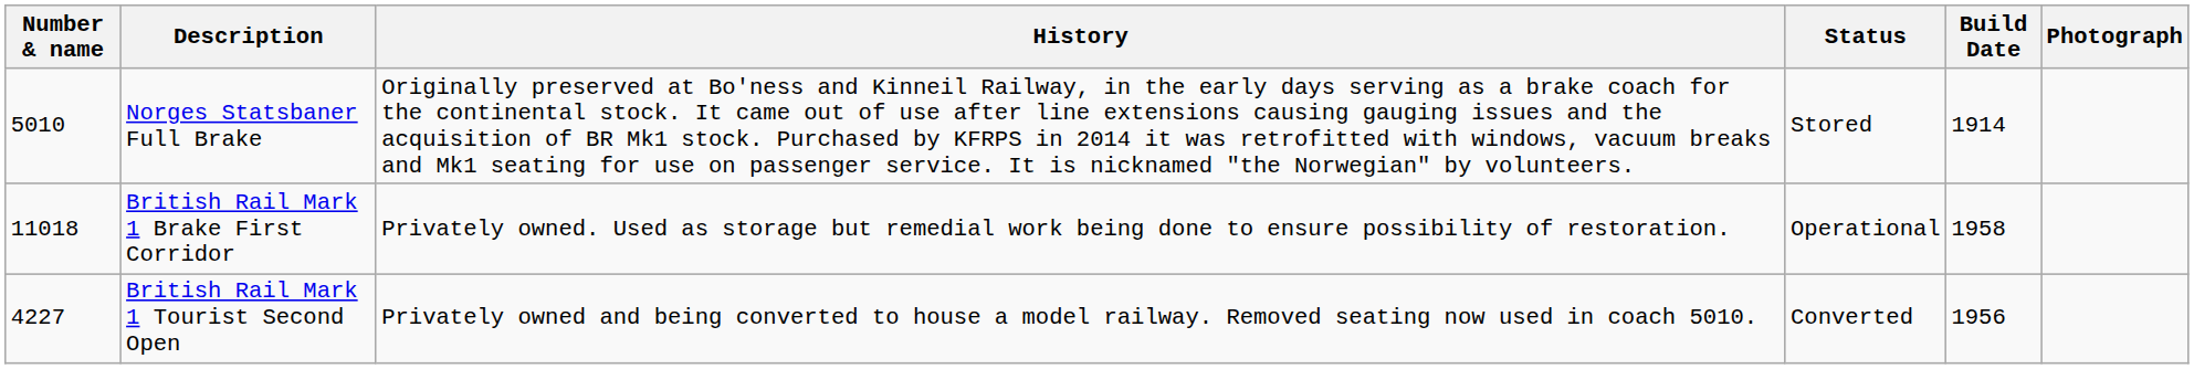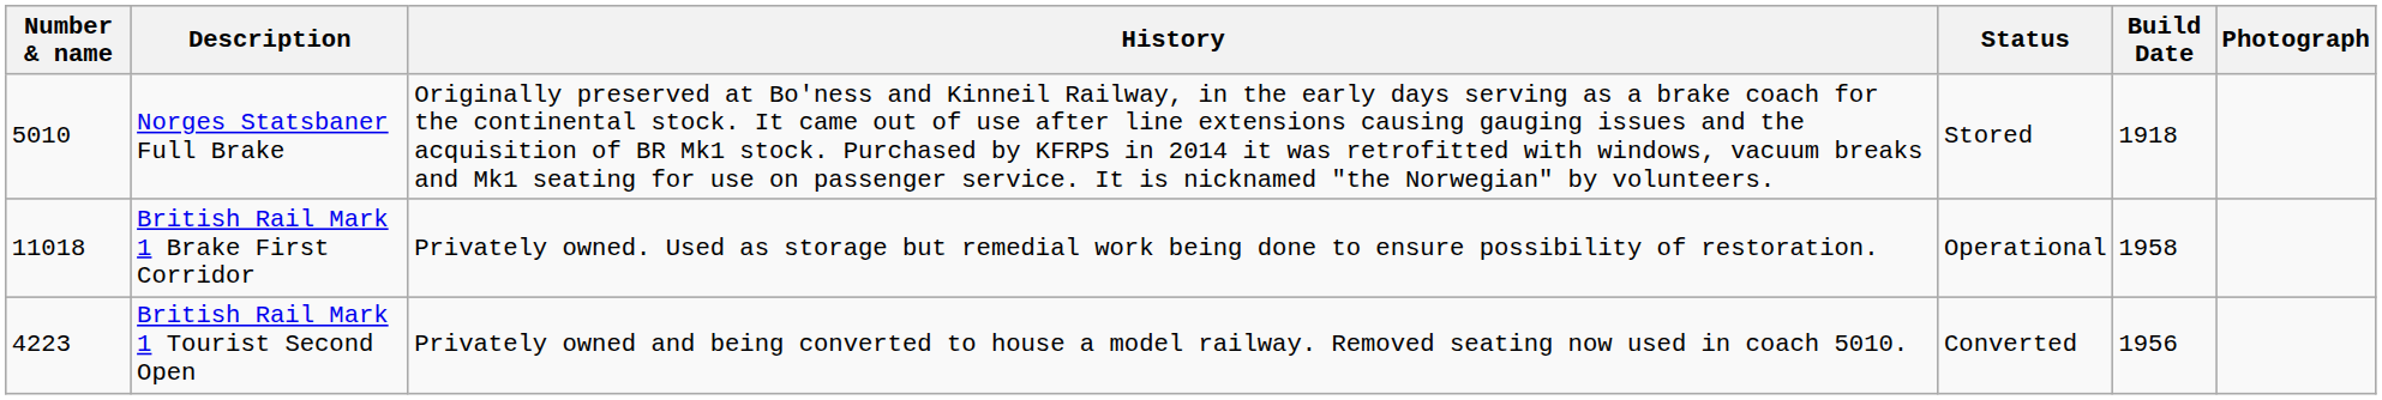Norges Statsbaner Full Brake | Build Date: 1914 -> 1918
British Rail Mark 1 Tourist Second Open | Number & name: 4227 -> 4223
